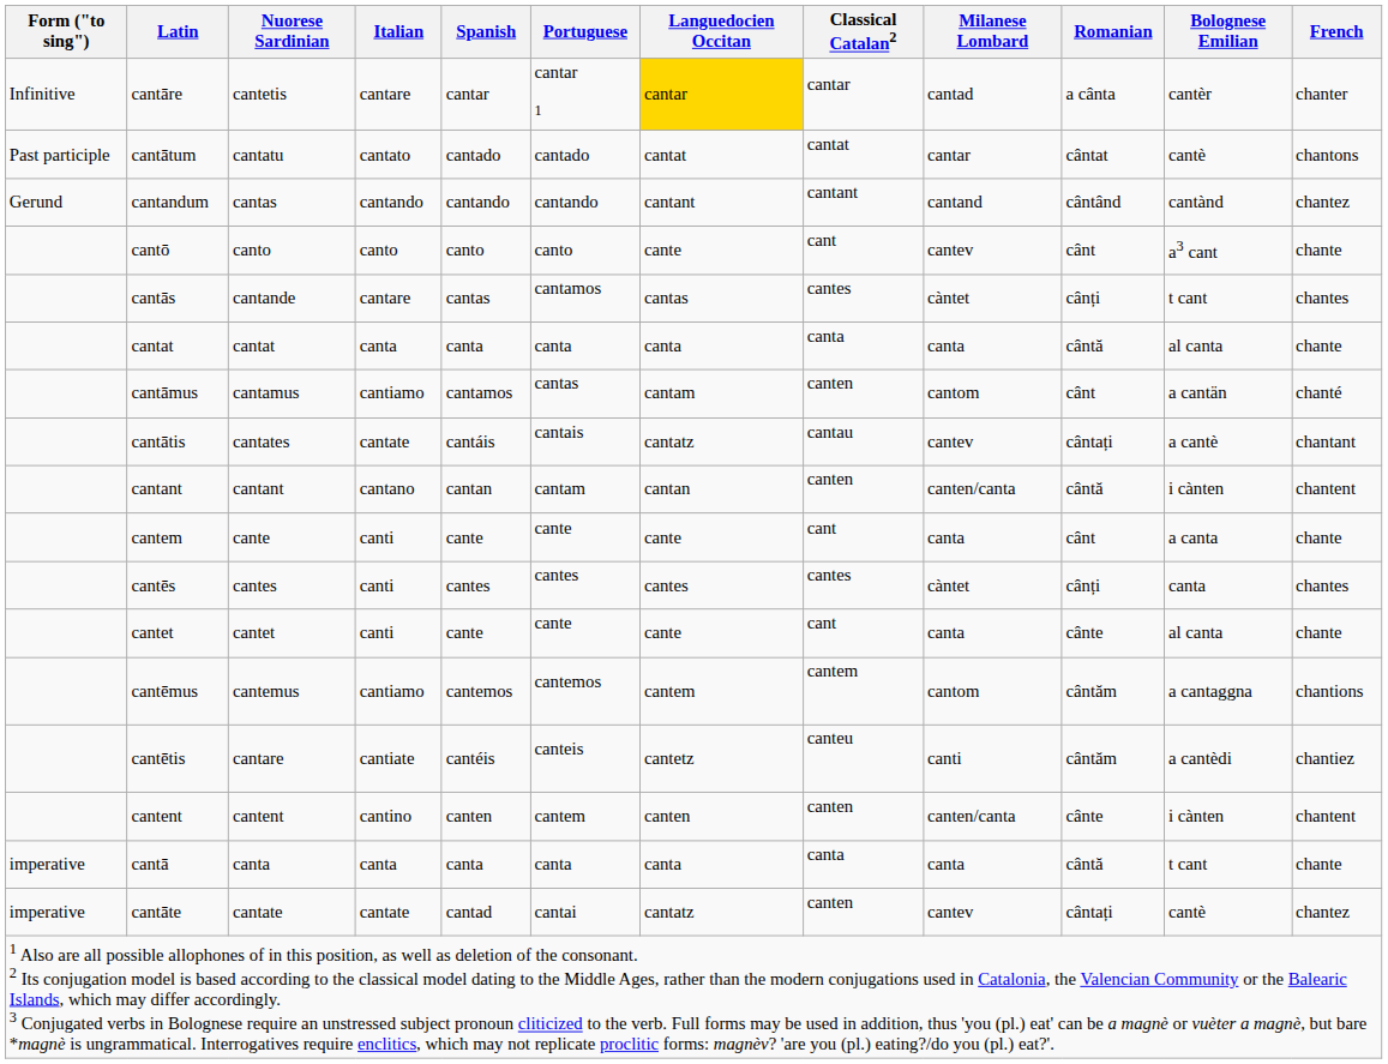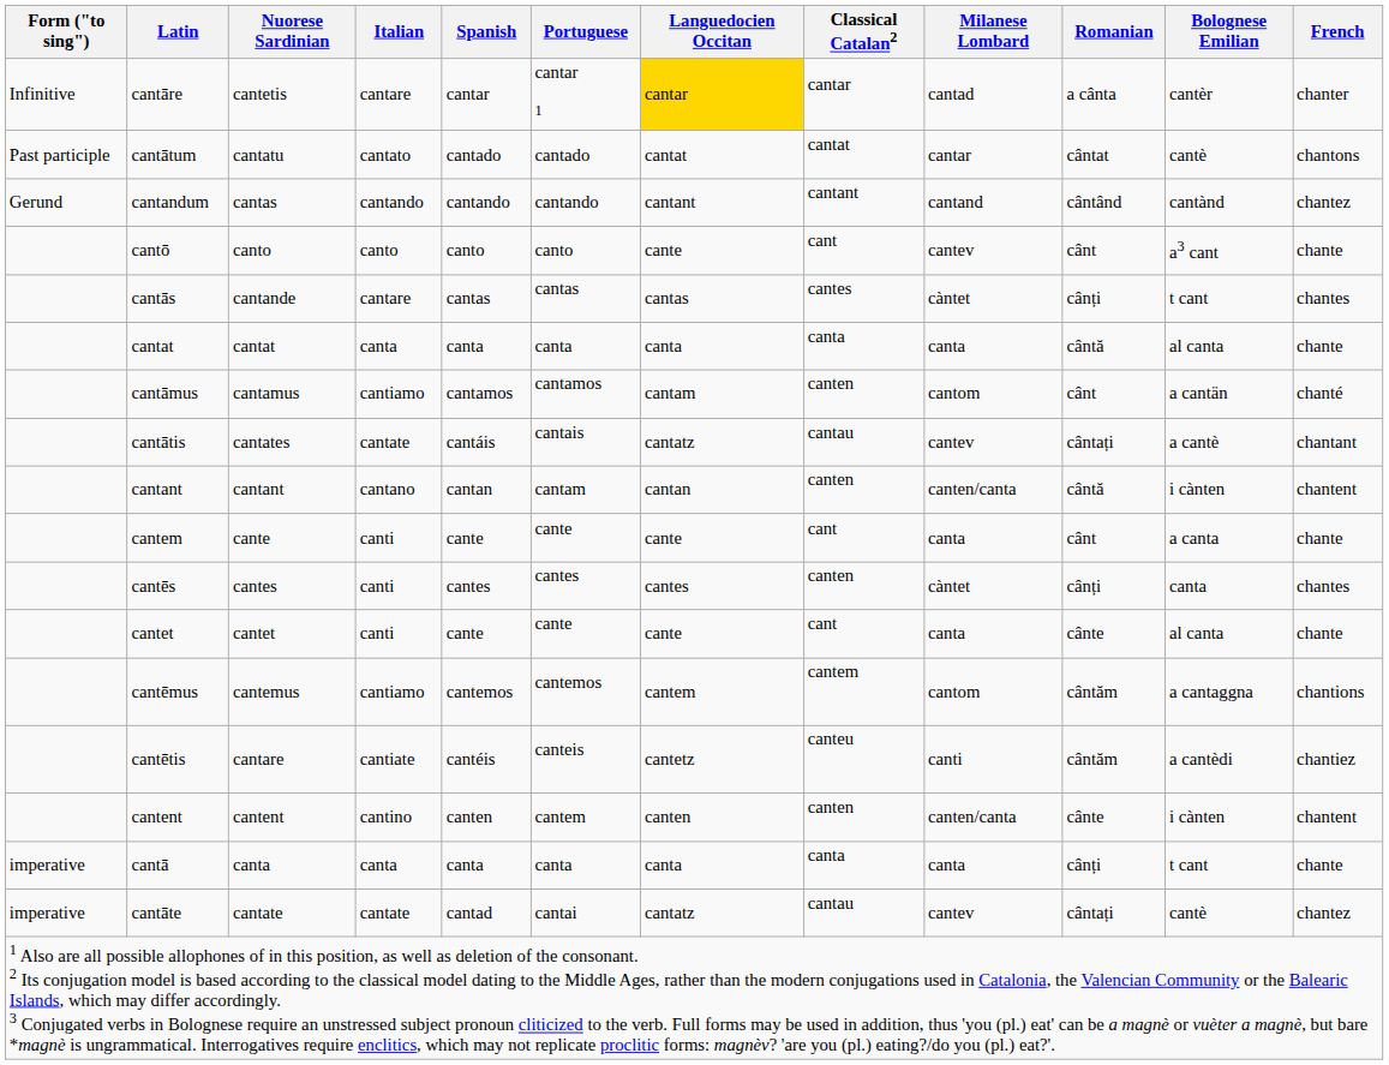cantās | Portuguese: cantamos -> cantas
cantāmus | Portuguese: cantas -> cantamos
cantēs | Classical Catalan2: cantes -> canten
cantā | Romanian: cântă -> cânți
cantāte | Classical Catalan2: canten -> cantau
